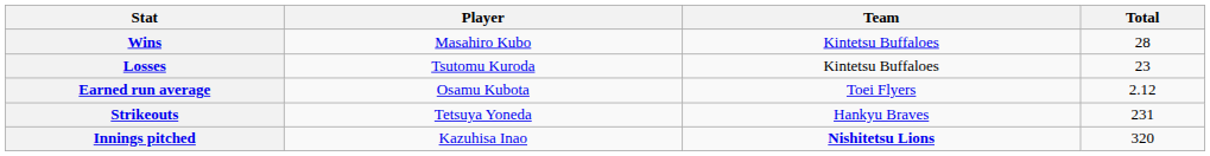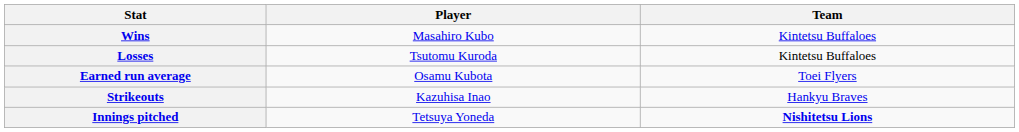- column: Total | 28 | 23 | 2.12 | 231 | 320
Strikeouts | Player: Tetsuya Yoneda -> Kazuhisa Inao
Innings pitched | Player: Kazuhisa Inao -> Tetsuya Yoneda
